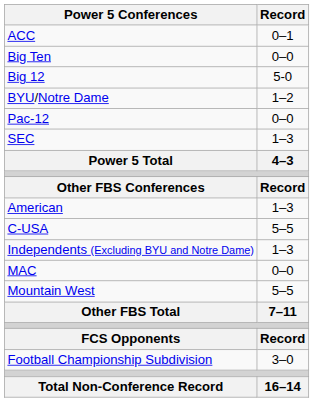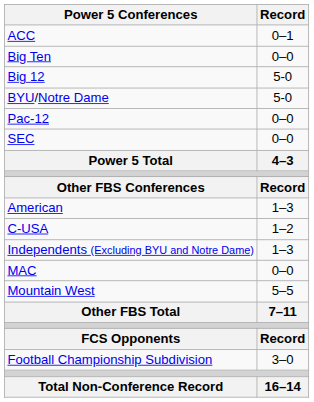BYU/Notre Dame | Record: 1–2 -> 5-0
SEC | Record: 1–3 -> 0–0
C-USA | Record: 5–5 -> 1–2
